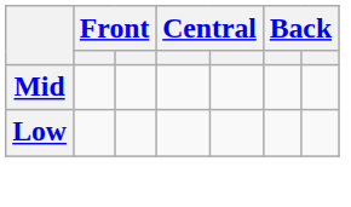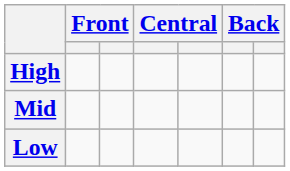+ row: High
